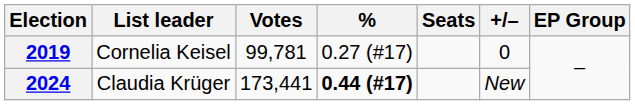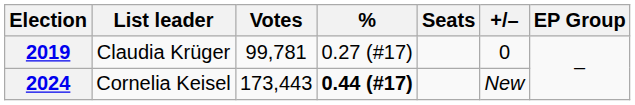2019 | List leader: Cornelia Keisel -> Claudia Krüger
2024 | List leader: Claudia Krüger -> Cornelia Keisel
2024 | Votes: 173,441 -> 173,443
